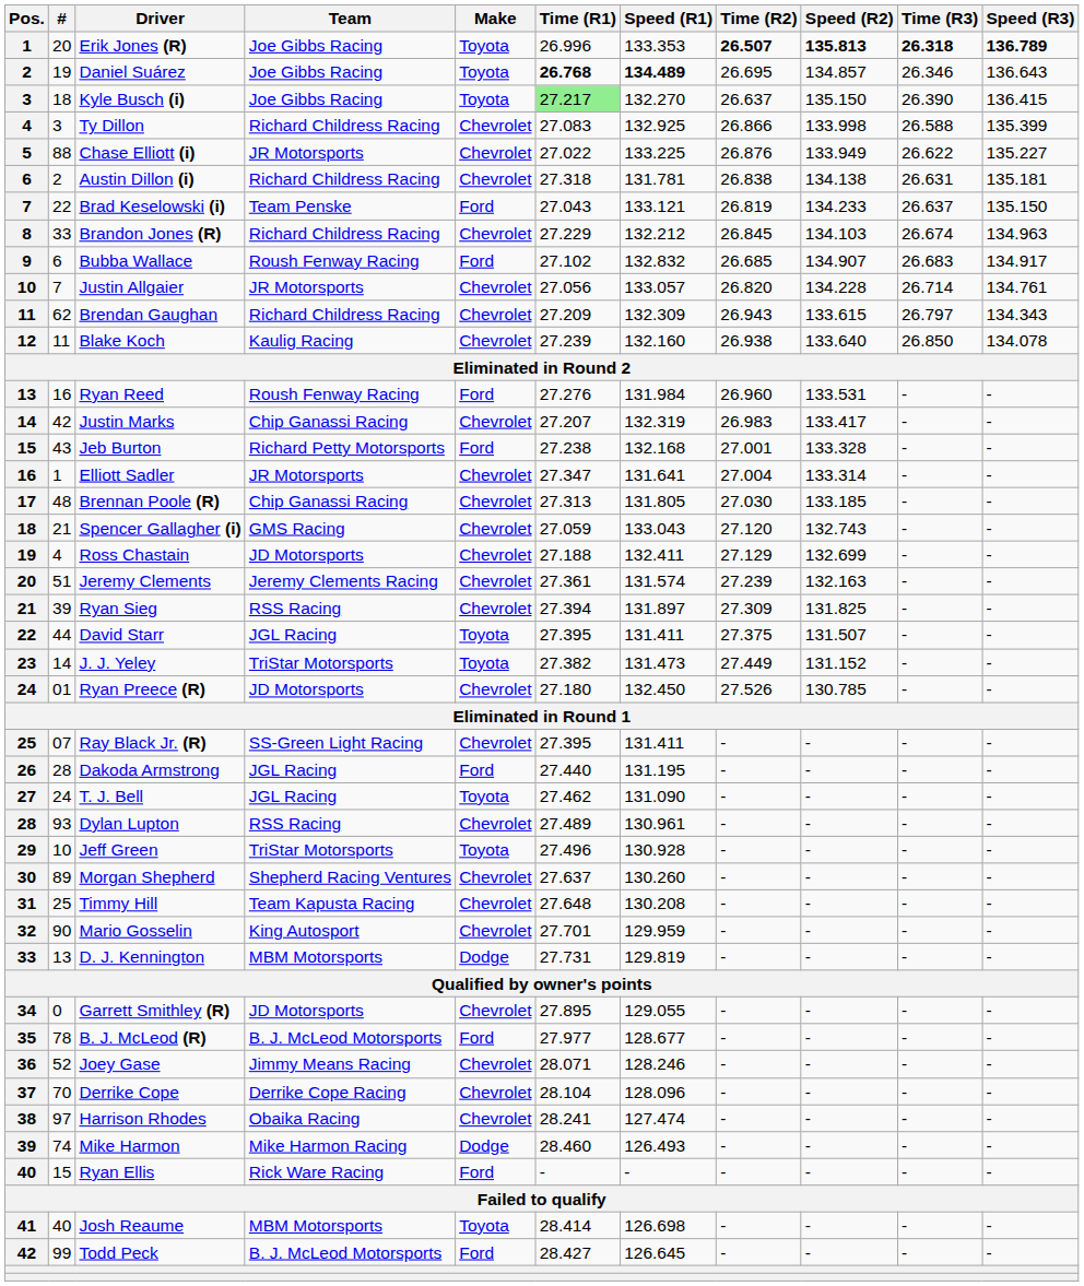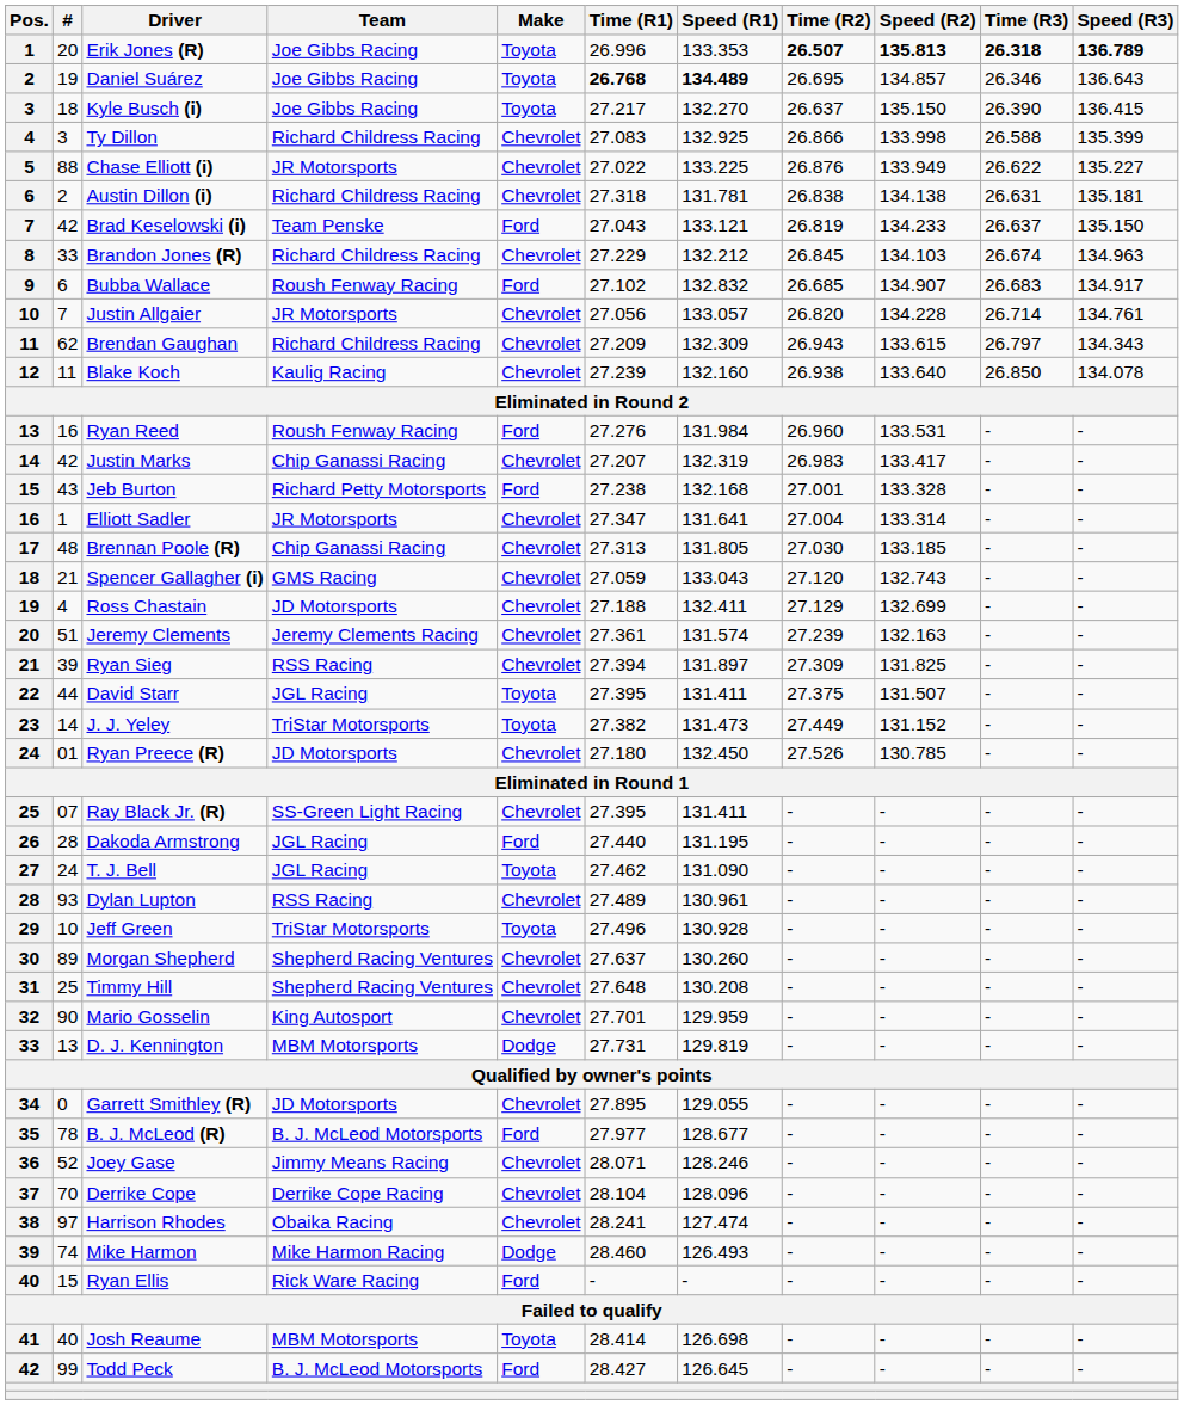Kyle Busch (i) | Time (R1): lightgreen background -> no background
Brad Keselowski (i) | #: 22 -> 42
Timmy Hill | Team: Team Kapusta Racing -> Shepherd Racing Ventures
